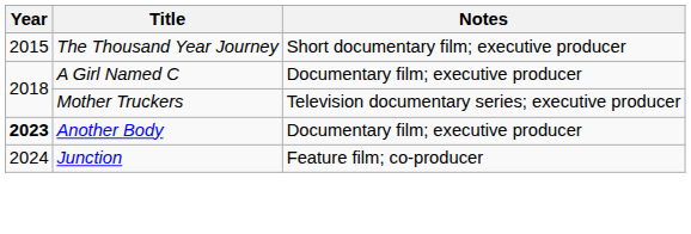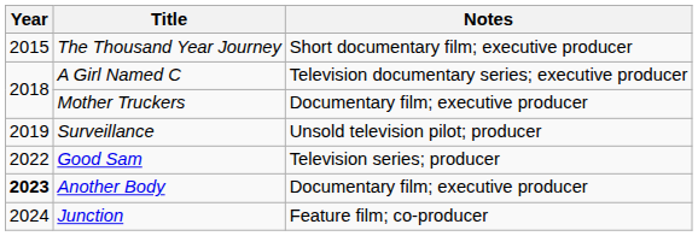A Girl Named C | Notes: Documentary film; executive producer -> Television documentary series; executive producer
Mother Truckers | Notes: Television documentary series; executive producer -> Documentary film; executive producer
+ row: 2019 | Surveillance | Unsold television pilot; producer
+ row: 2022 | Good Sam | Television series; producer
